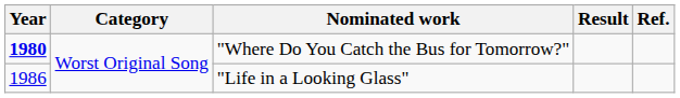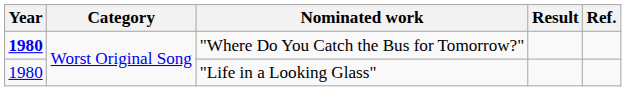"Life in a Looking Glass" | Year: 1986 -> 1980
